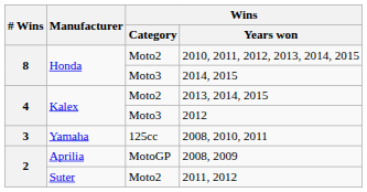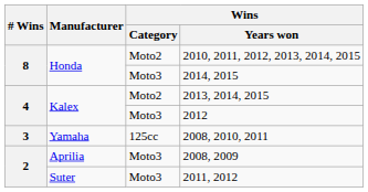2008, 2009 | Wins / Category: MotoGP -> Moto3
2011, 2012 | Wins / Category: Moto2 -> Moto3
